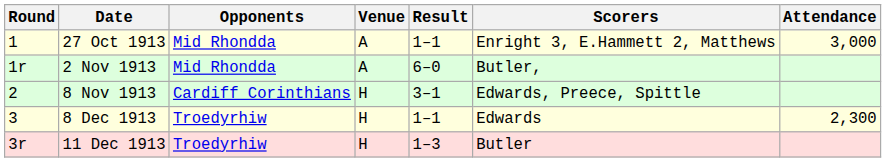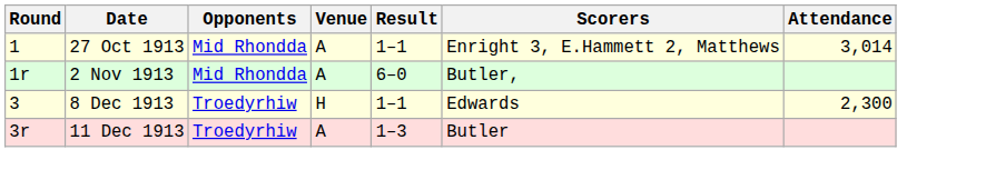27 Oct 1913 | Attendance: 3,000 -> 3,014
- row: 2 | 8 Nov 1913 | Cardiff Corinthians | H | 3–1 | Edwards, Preece, Spittle
11 Dec 1913 | Venue: H -> A
